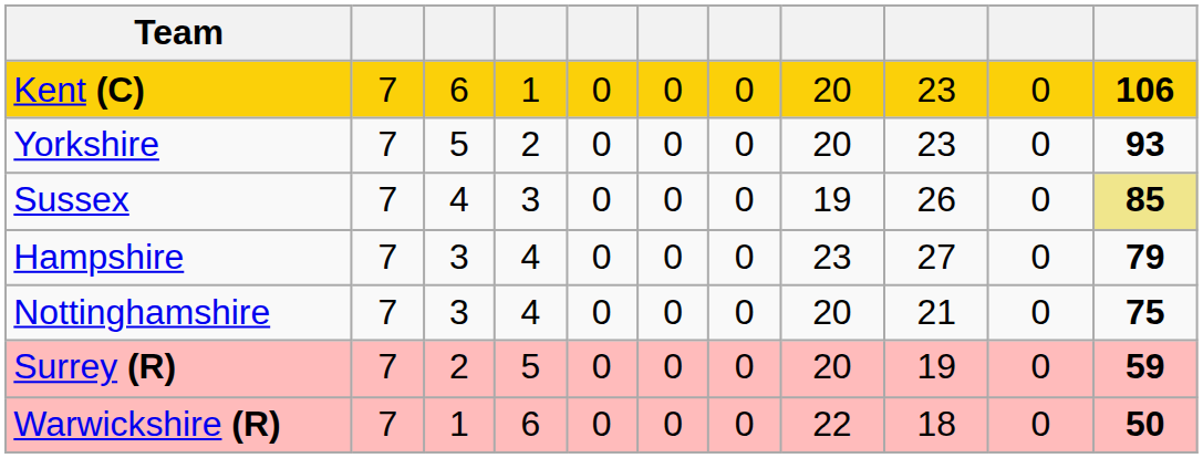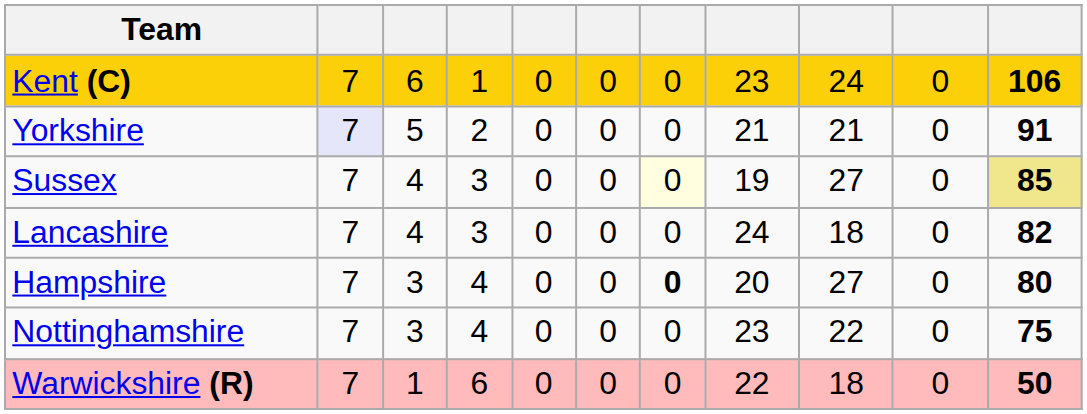Kent (C) | column 8: 20 -> 23
Kent (C) | column 9: 23 -> 24
Yorkshire | column 2: no background -> lavender background
Yorkshire | column 8: 20 -> 21
Yorkshire | column 9: 23 -> 21
Yorkshire | column 11: 93 -> 91
Sussex | column 7: no background -> lightyellow background
Sussex | column 9: 26 -> 27
+ row: Lancashire | 7 | 4 | 3 | 0 | 0 | 0 | 24 | 18 | 0 | 82
Hampshire | column 7: normal -> bold
Hampshire | column 8: 23 -> 20
Hampshire | column 11: 79 -> 80
Nottinghamshire | column 8: 20 -> 23
Nottinghamshire | column 9: 21 -> 22
- row: Surrey (R) | 7 | 2 | 5 | 0 | 0 | 0 | 20 | 19 | 0 | 59
